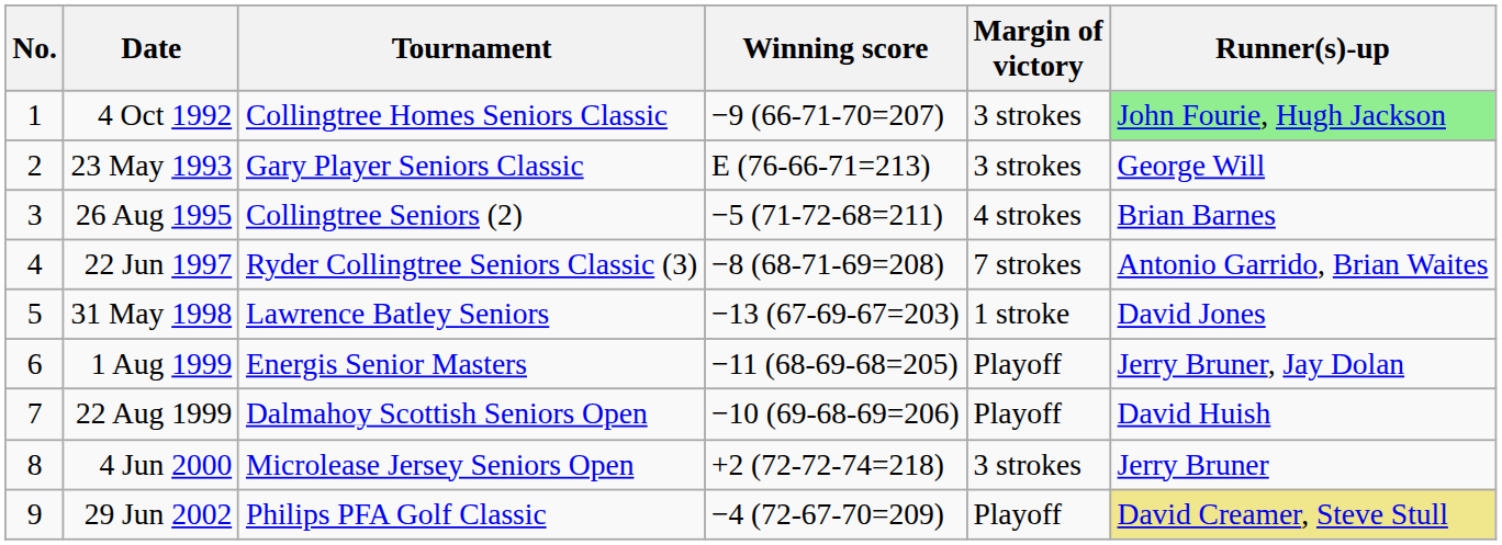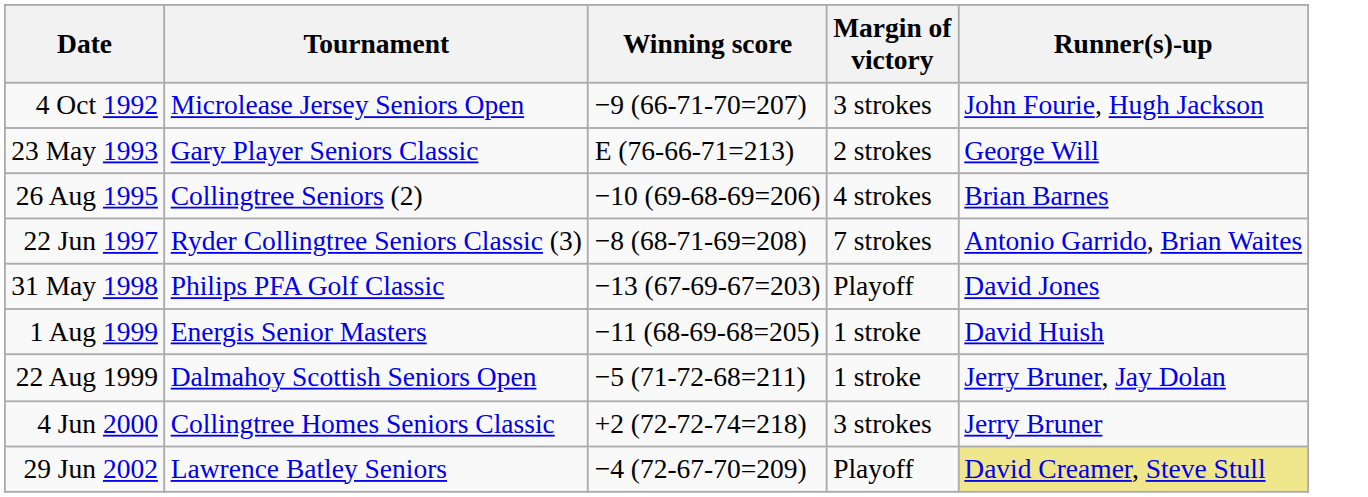- column: No. | 1 | 2 | 3 | 4 | 5 | 6 | 7 | 8 | 9
4 Oct 1992 | Tournament: Collingtree Homes Seniors Classic -> Microlease Jersey Seniors Open
4 Oct 1992 | Runner(s)-up: lightgreen background -> no background
23 May 1993 | Margin of victory: 3 strokes -> 2 strokes
26 Aug 1995 | Winning score: −5 (71-72-68=211) -> −10 (69-68-69=206)
31 May 1998 | Tournament: Lawrence Batley Seniors -> Philips PFA Golf Classic
31 May 1998 | Margin of victory: 1 stroke -> Playoff
1 Aug 1999 | Margin of victory: Playoff -> 1 stroke
1 Aug 1999 | Runner(s)-up: Jerry Bruner, Jay Dolan -> David Huish
22 Aug 1999 | Winning score: −10 (69-68-69=206) -> −5 (71-72-68=211)
22 Aug 1999 | Margin of victory: Playoff -> 1 stroke
22 Aug 1999 | Runner(s)-up: David Huish -> Jerry Bruner, Jay Dolan
4 Jun 2000 | Tournament: Microlease Jersey Seniors Open -> Collingtree Homes Seniors Classic
29 Jun 2002 | Tournament: Philips PFA Golf Classic -> Lawrence Batley Seniors
